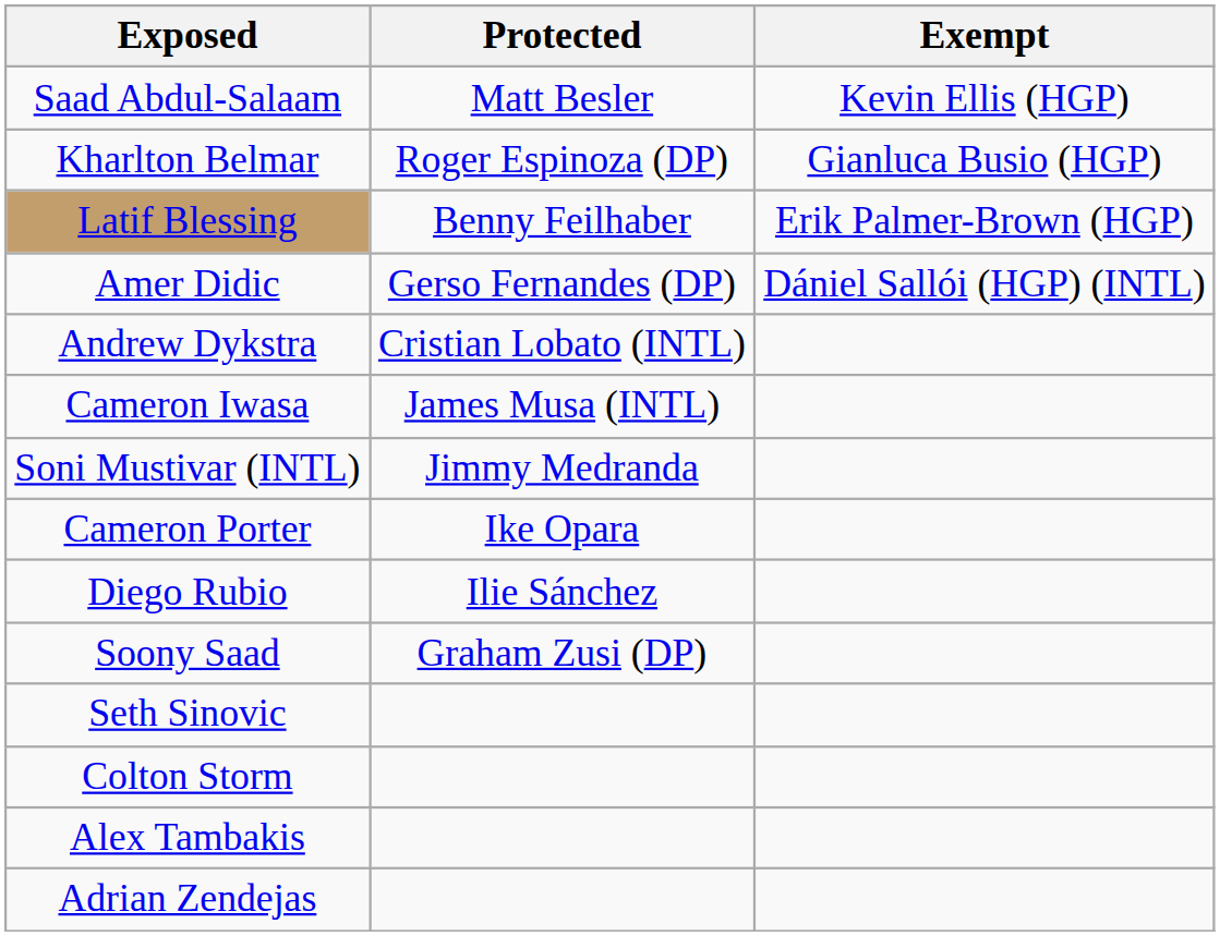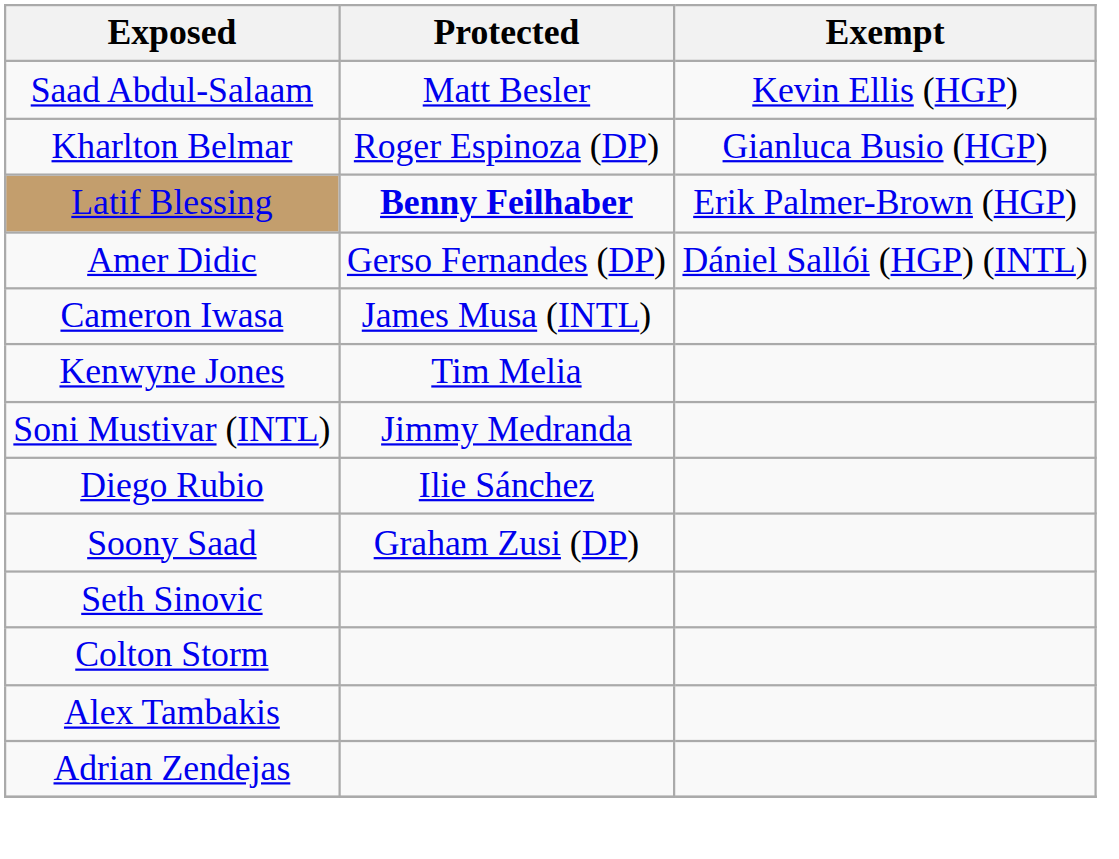Latif Blessing | Protected: normal -> bold
- row: Andrew Dykstra | Cristian Lobato (INTL)
+ row: Kenwyne Jones | Tim Melia
- row: Cameron Porter | Ike Opara
